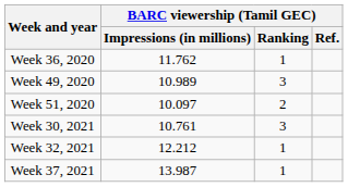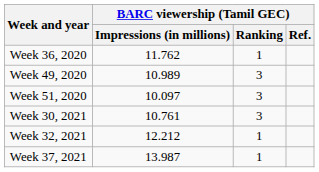Week 51, 2020 | BARC viewership (Tamil GEC) / Ranking: 2 -> 3
